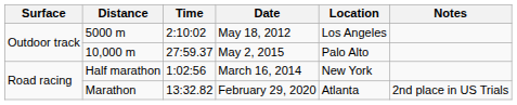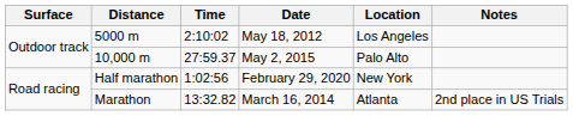Half marathon | Date: March 16, 2014 -> February 29, 2020
Marathon | Date: February 29, 2020 -> March 16, 2014
